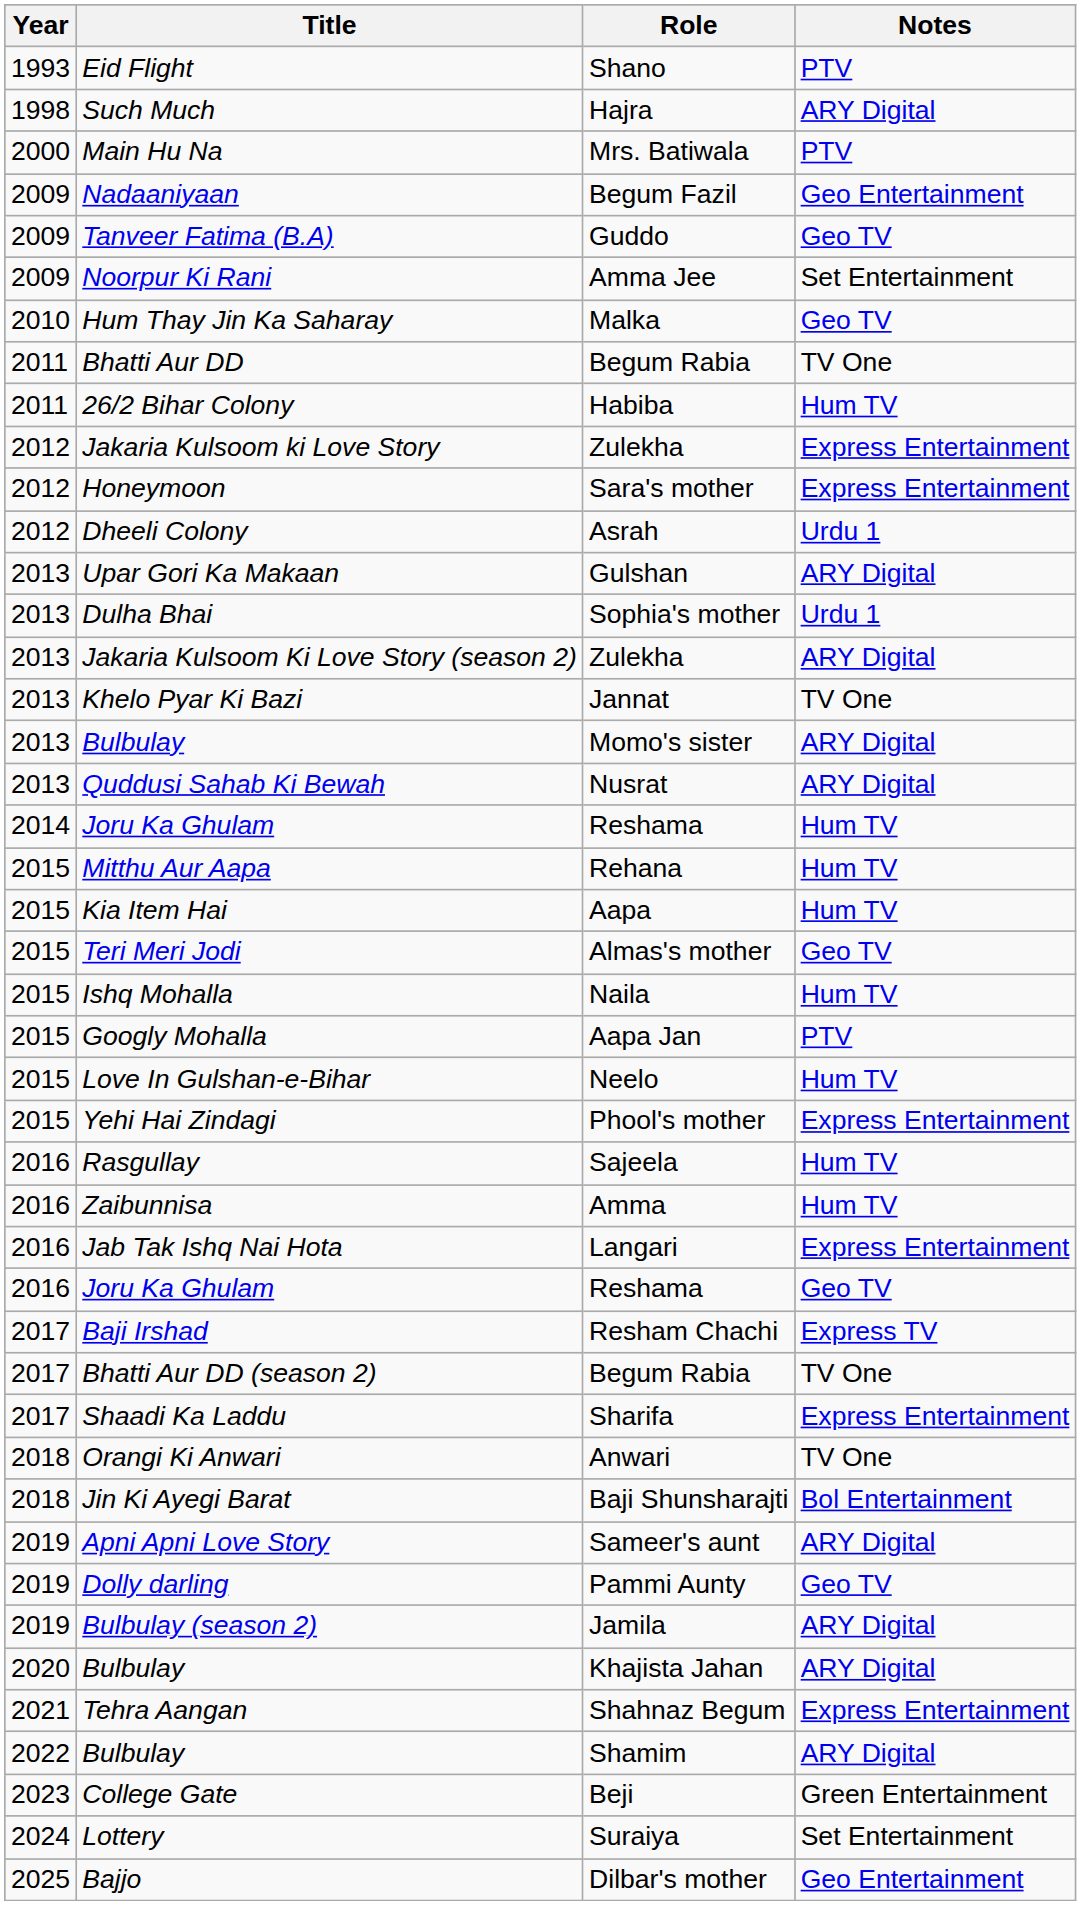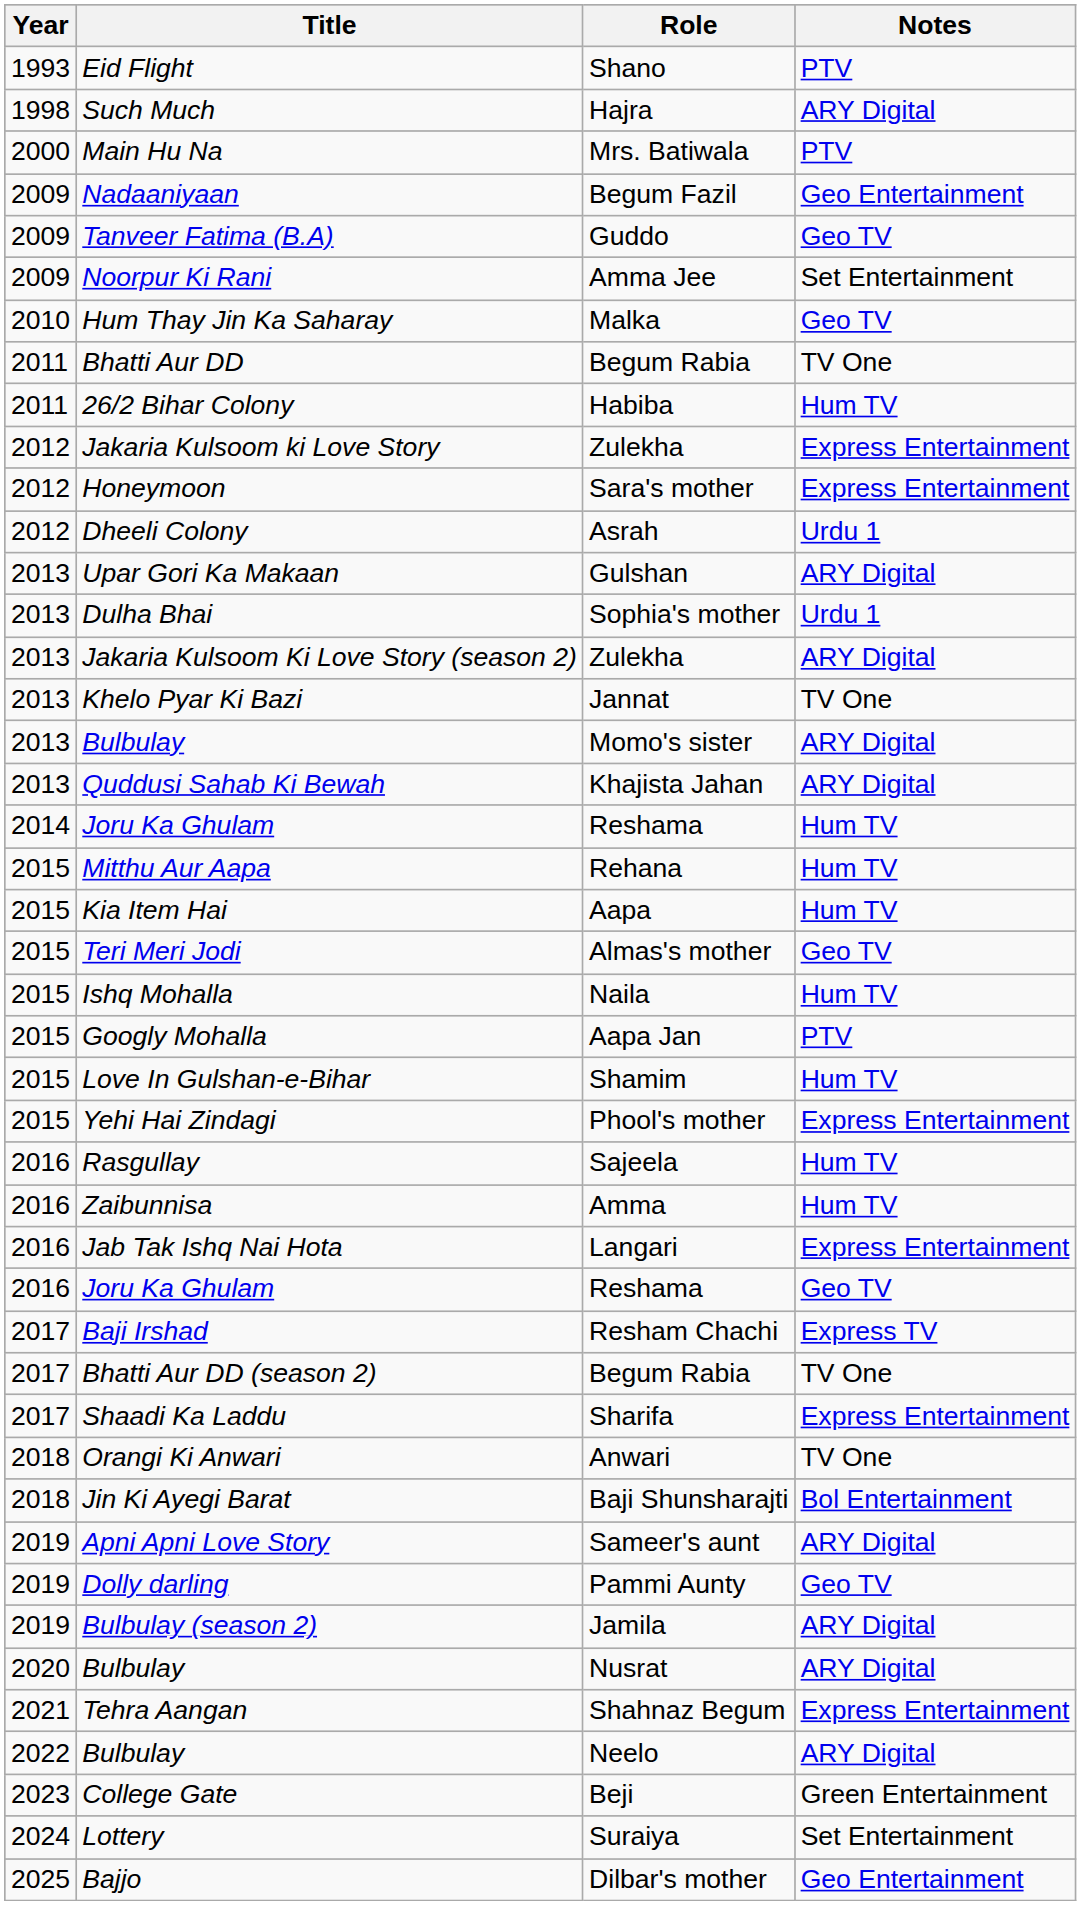Quddusi Sahab Ki Bewah | Role: Nusrat -> Khajista Jahan
Love In Gulshan-e-Bihar | Role: Neelo -> Shamim
2020 / Bulbulay | Role: Khajista Jahan -> Nusrat
2022 / Bulbulay | Role: Shamim -> Neelo
